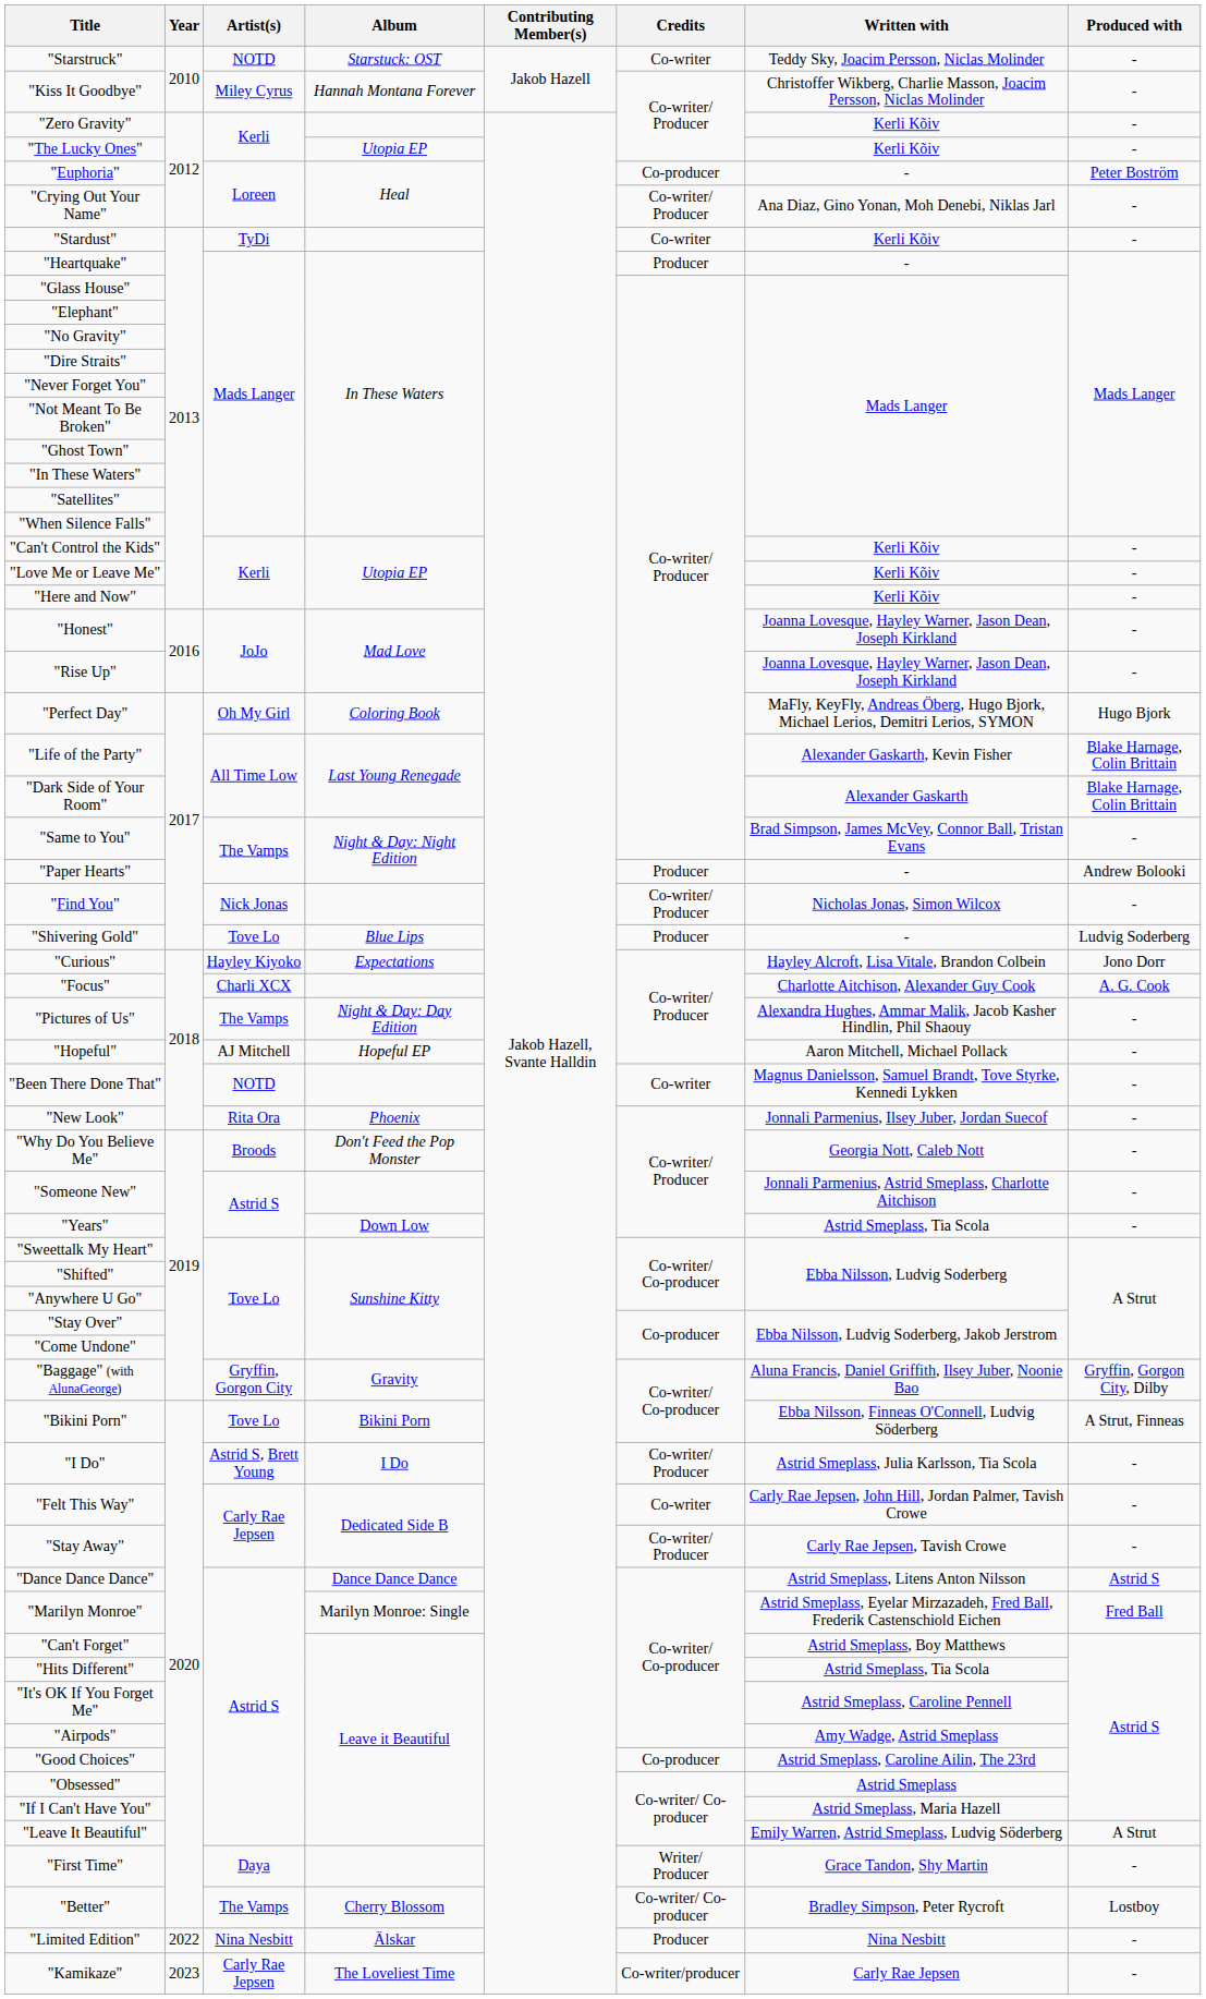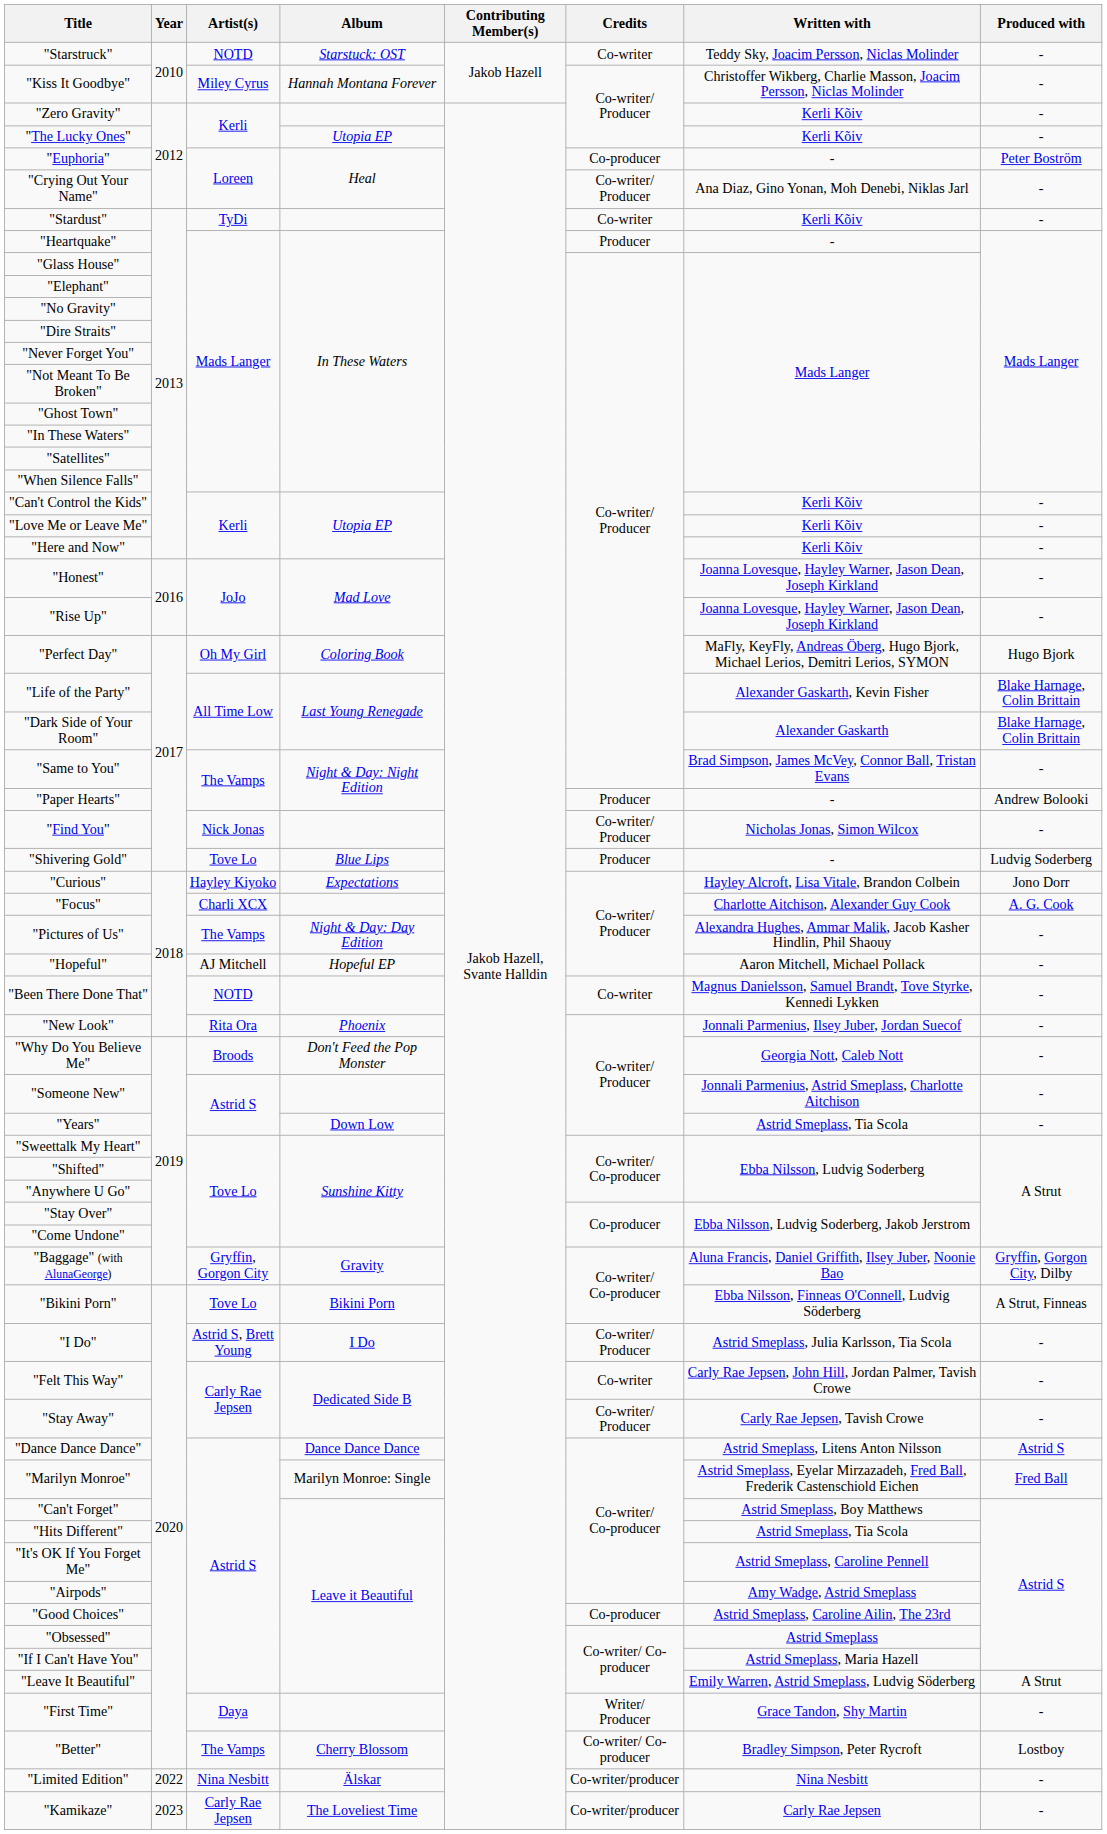"Limited Edition" | Credits: Producer -> Co-writer/producer
